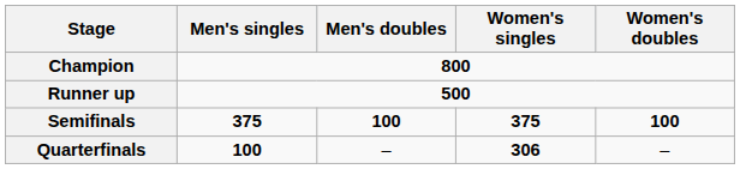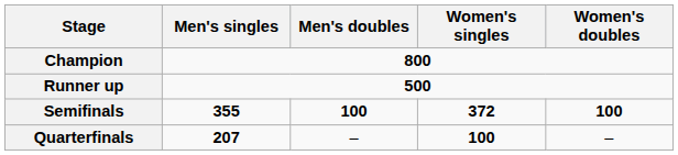Semifinals | Men's singles: 375 -> 355
Semifinals | Women's singles: 375 -> 372
Quarterfinals | Men's singles: 100 -> 207
Quarterfinals | Women's singles: 306 -> 100
